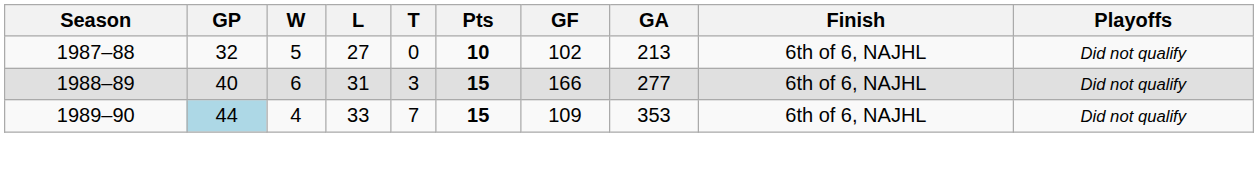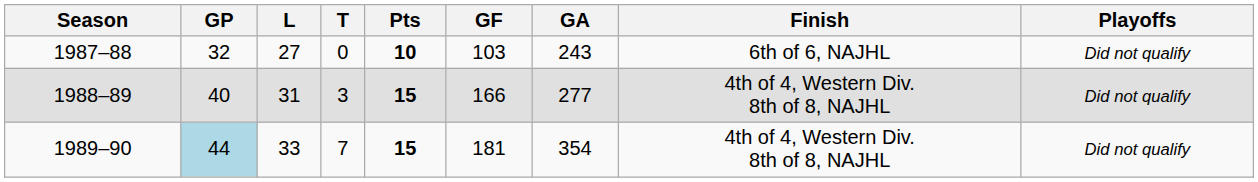- column: W | 5 | 6 | 4
1987–88 | GF: 102 -> 103
1987–88 | GA: 213 -> 243
1988–89 | Finish: 6th of 6, NAJHL -> 4th of 4, Western Div. 8th of 8, NAJHL
1989–90 | GF: 109 -> 181
1989–90 | GA: 353 -> 354
1989–90 | Finish: 6th of 6, NAJHL -> 4th of 4, Western Div. 8th of 8, NAJHL
